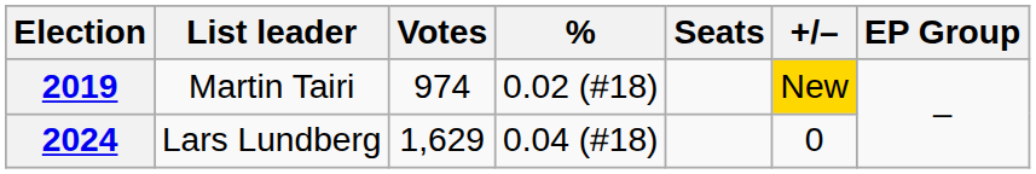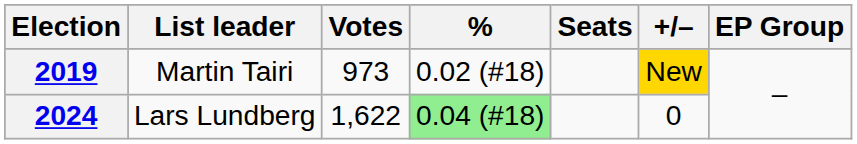2019 | Votes: 974 -> 973
2024 | Votes: 1,629 -> 1,622
2024 | %: no background -> lightgreen background
